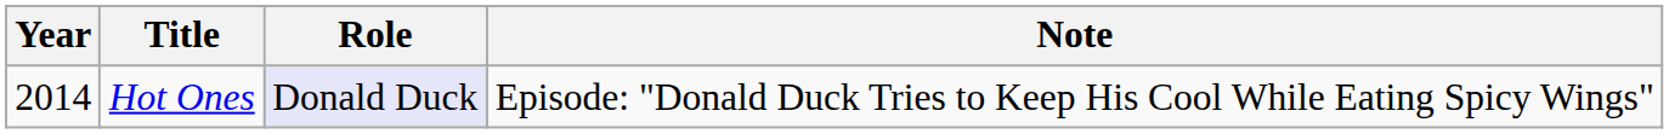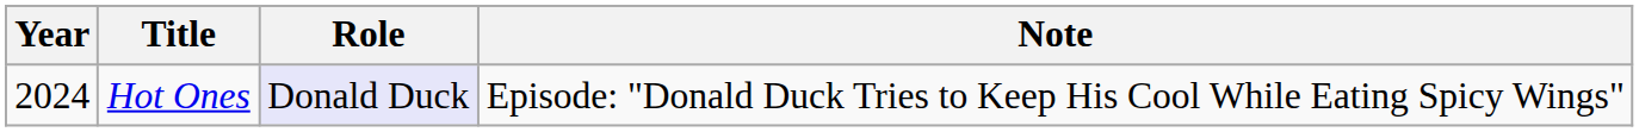Hot Ones | Year: 2014 -> 2024
